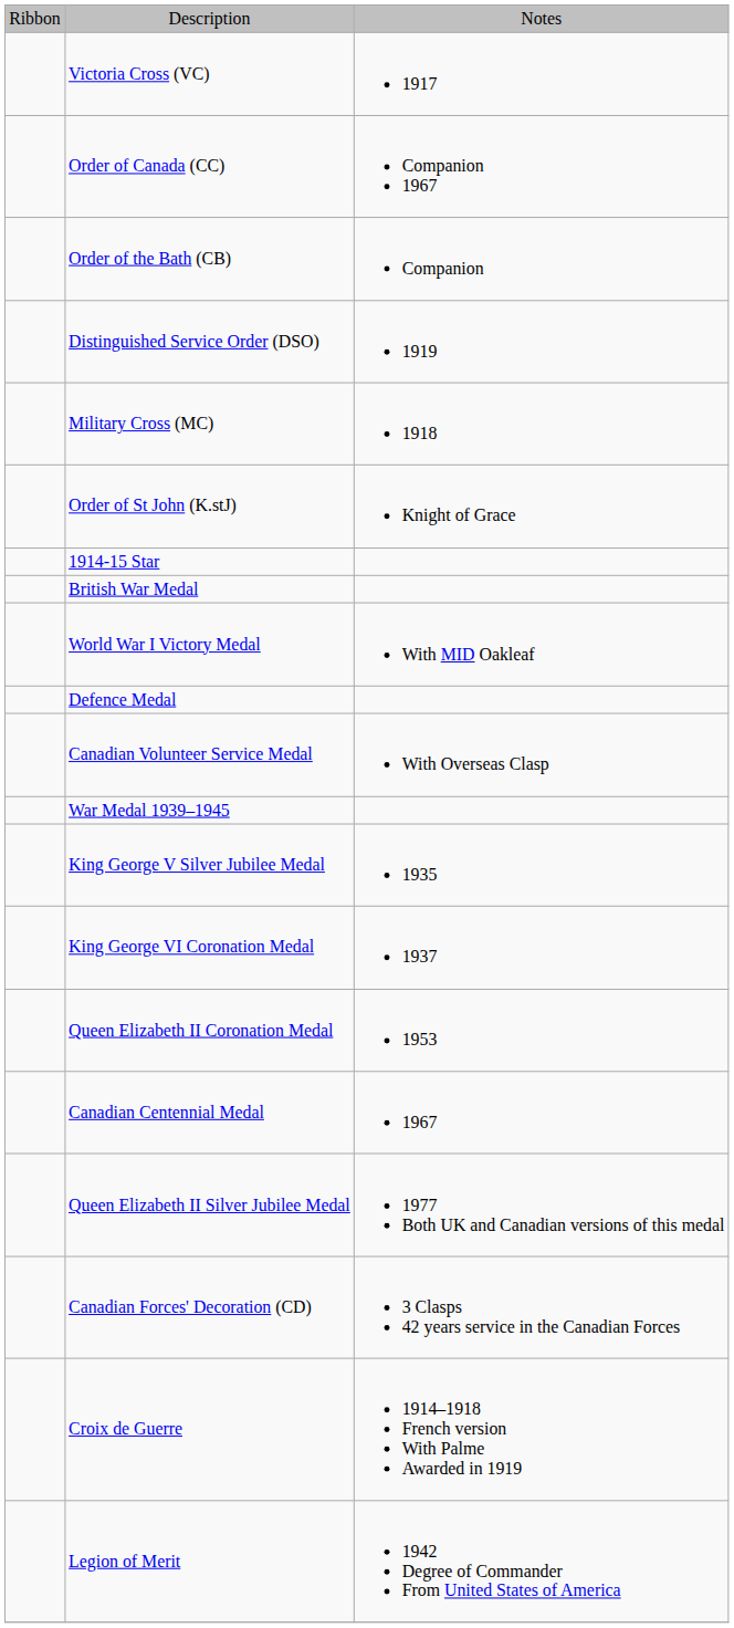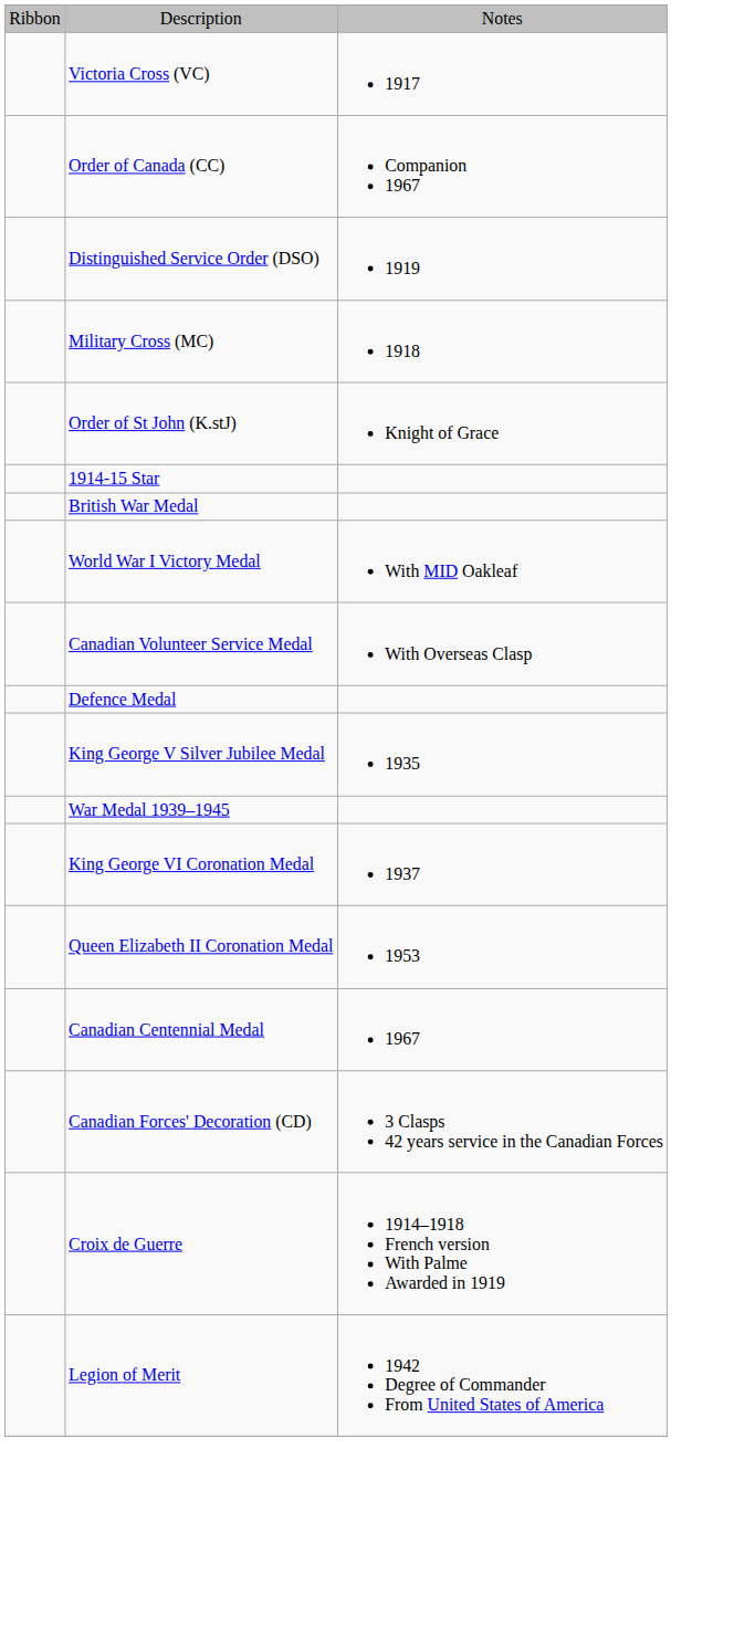- row: Order of the Bath (CB) | Companion
rows swapped: Defence Medal <-> Canadian Volunteer Service Medal
rows swapped: War Medal 1939–1945 <-> King George V Silver Jubilee Medal
- row: Queen Elizabeth II Silver Jubilee Medal | 1977 Both UK and Canadian versions of this medal
